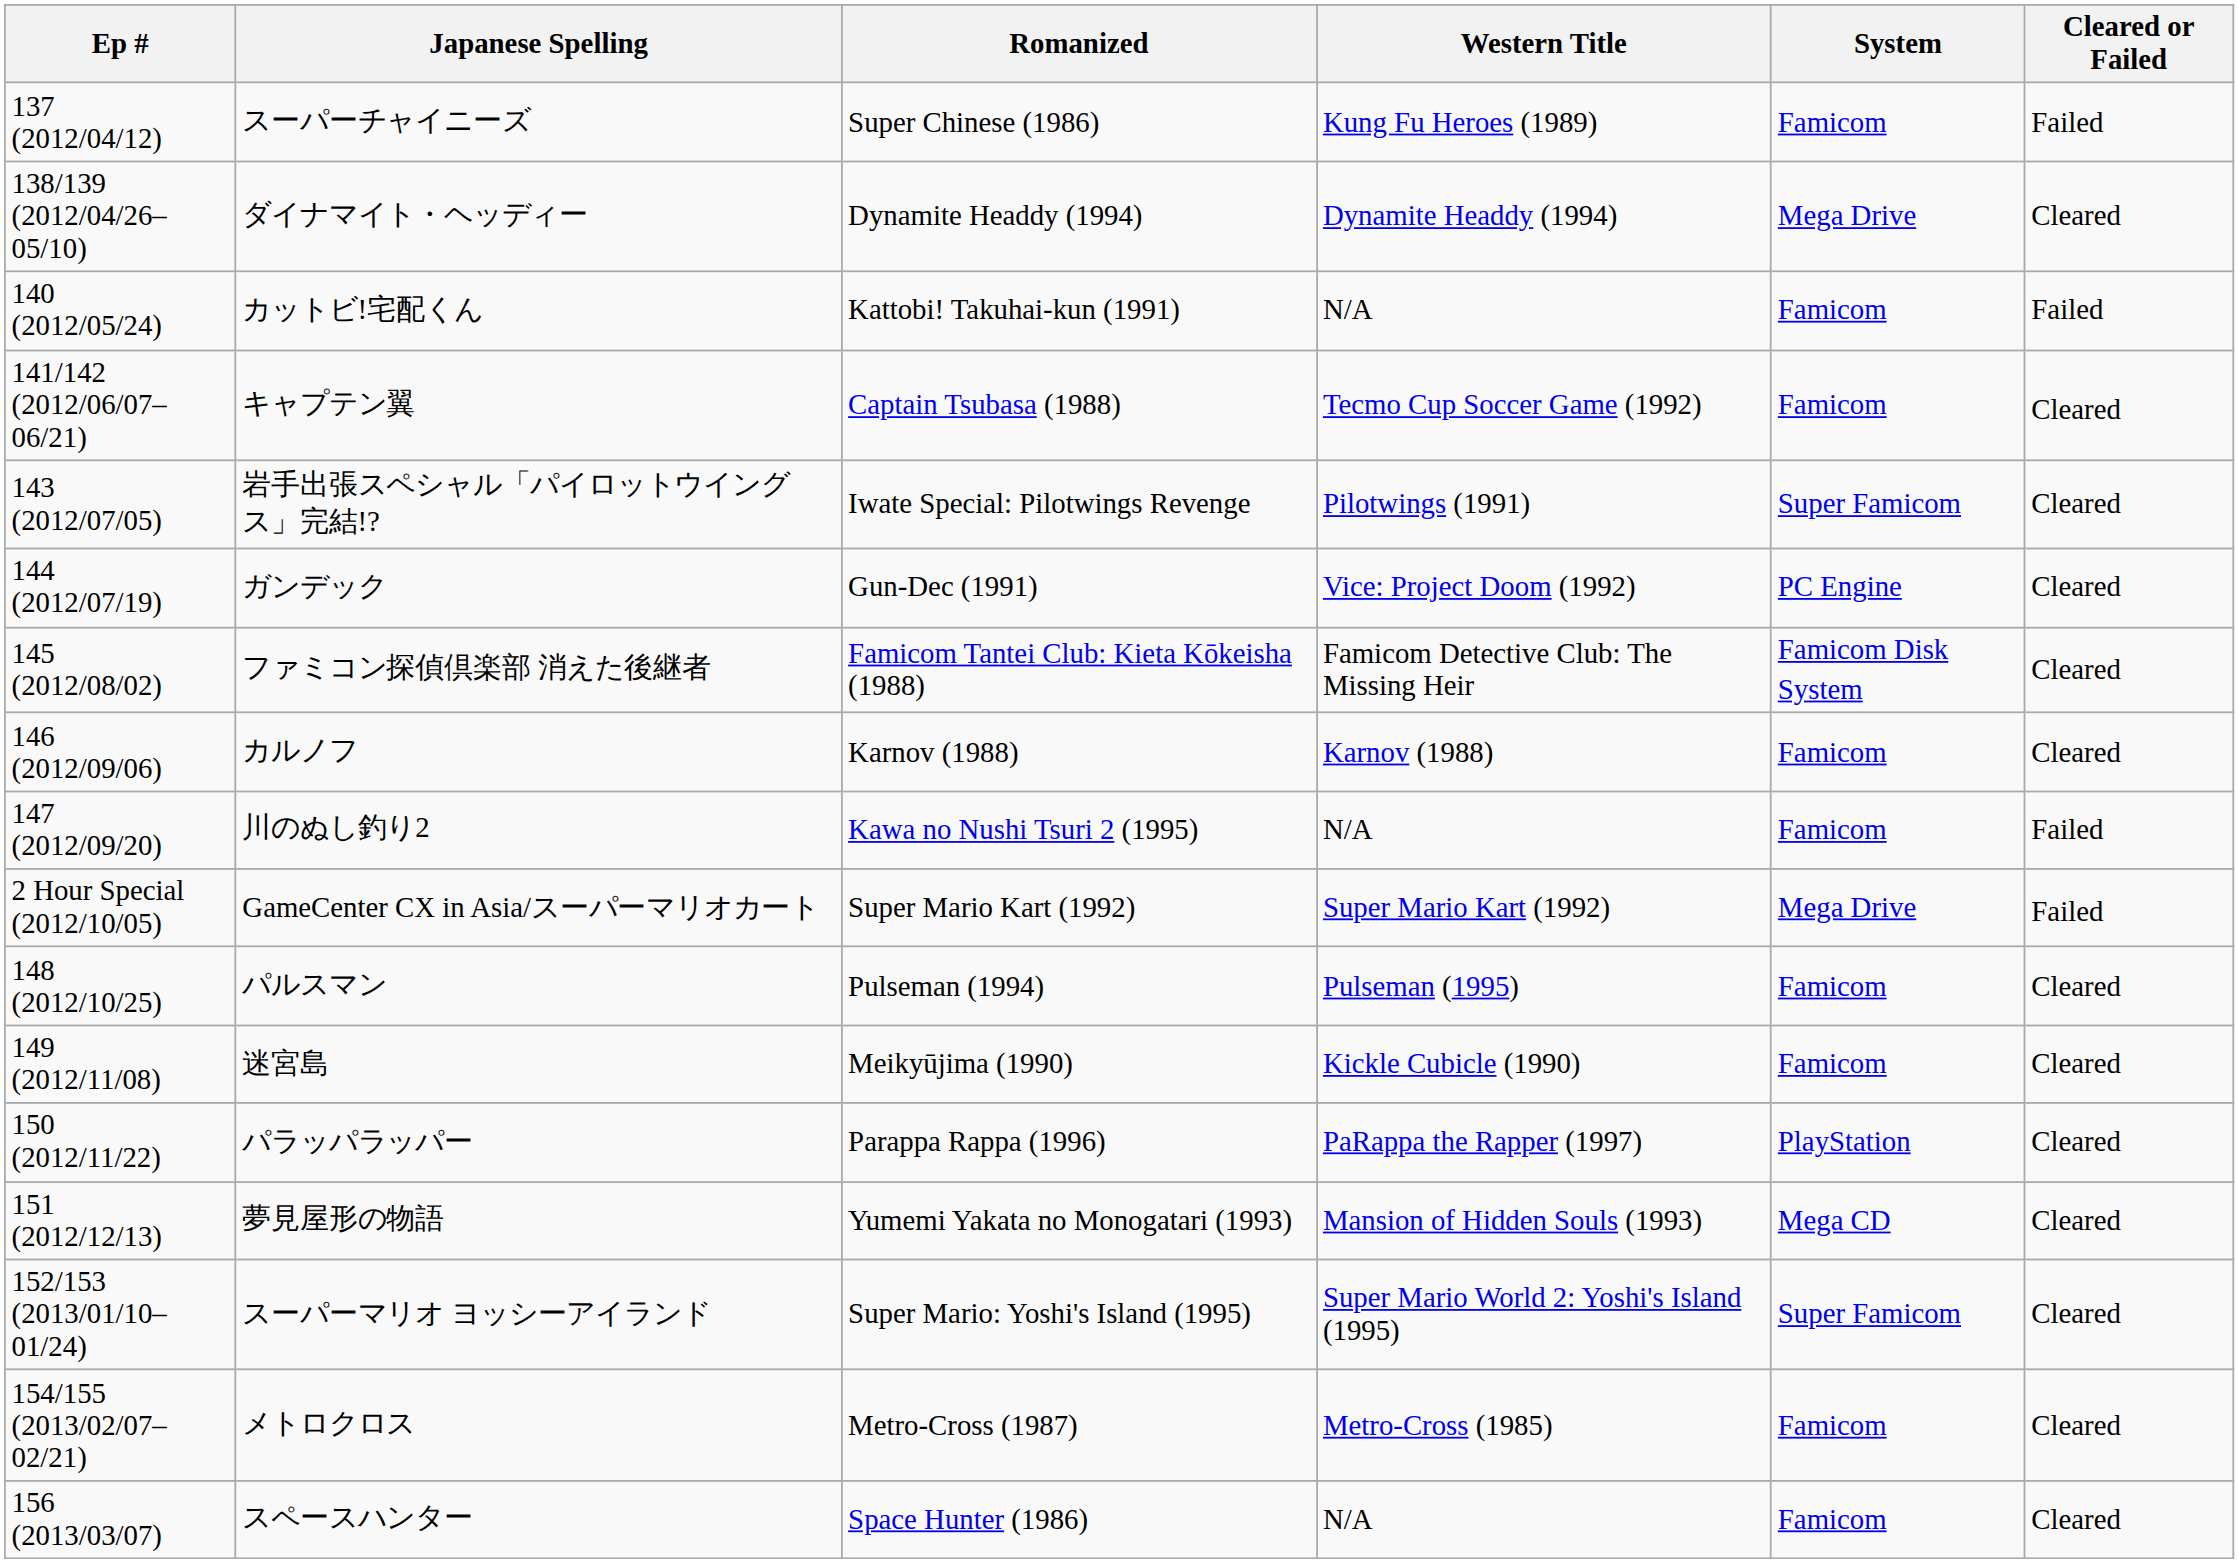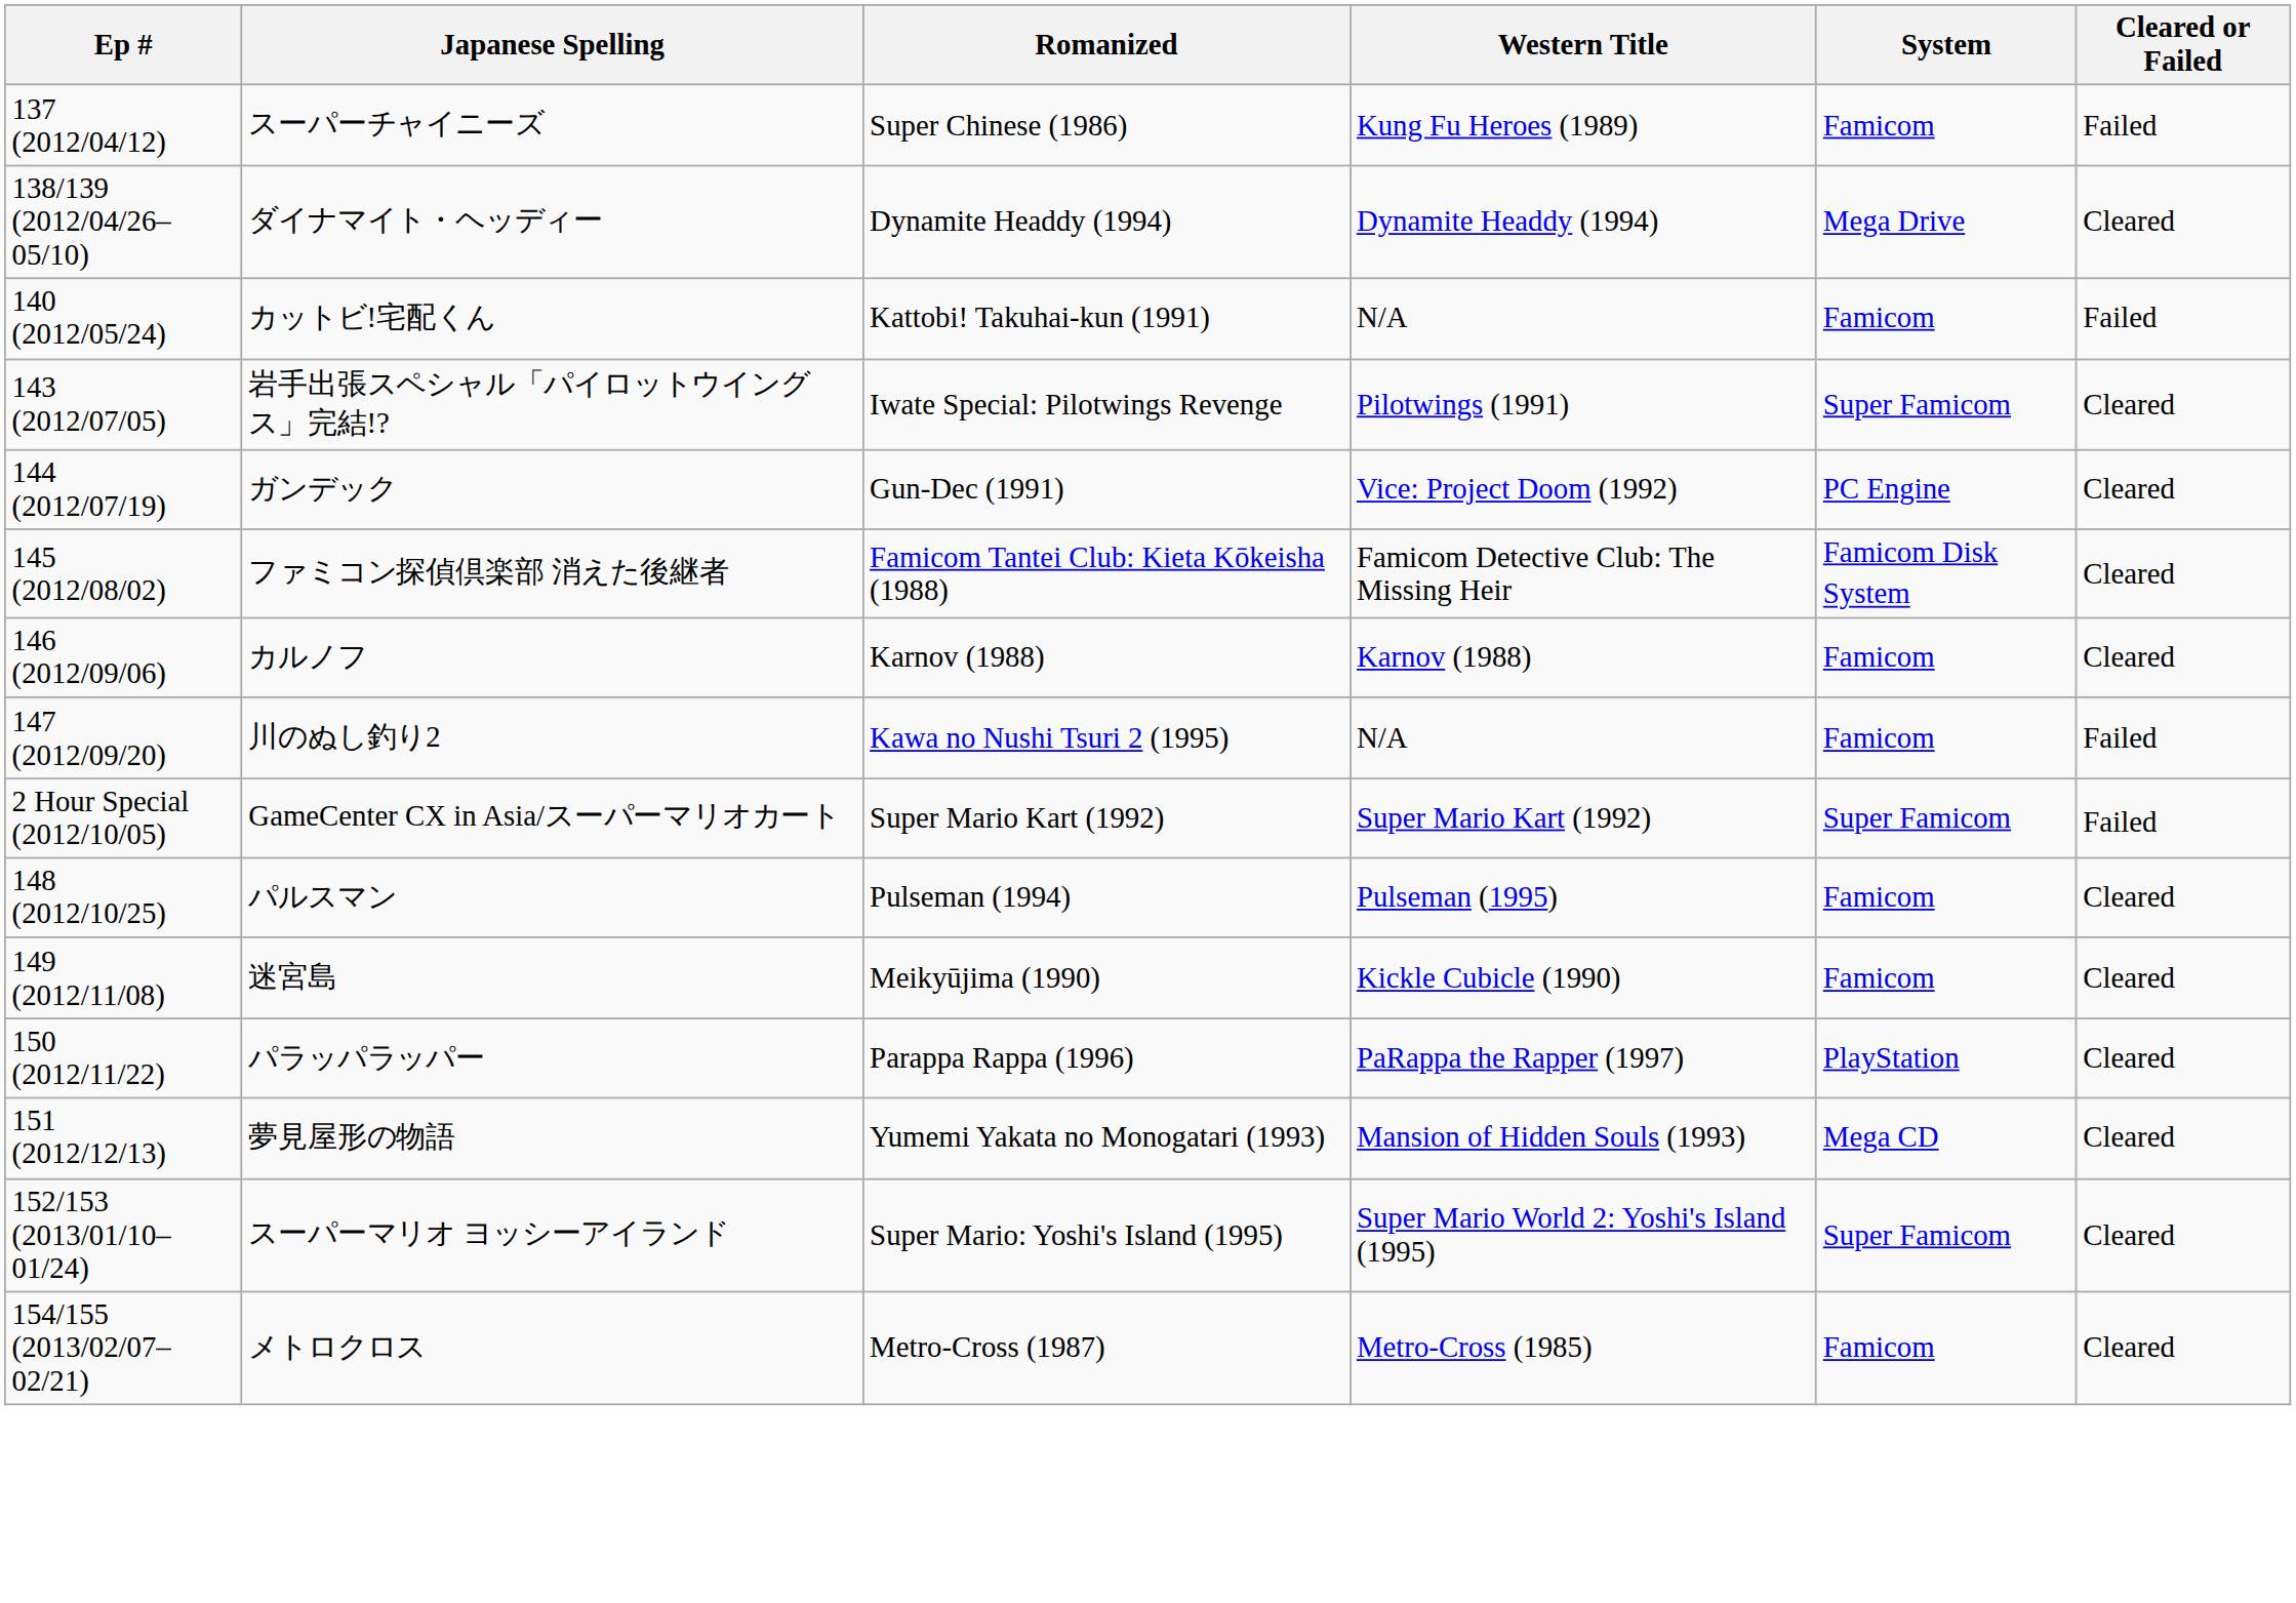- row: 141/142 (2012/06/07–06/21) | キャプテン翼 | Captain Tsubasa (1988) | Tecmo Cup Soccer Game (1992) | Famicom | Cleared
GameCenter CX in Asia/スーパーマリオカート | System: Mega Drive -> Super Famicom
- row: 156 (2013/03/07) | スペースハンター | Space Hunter (1986) | N/A | Famicom | Cleared
